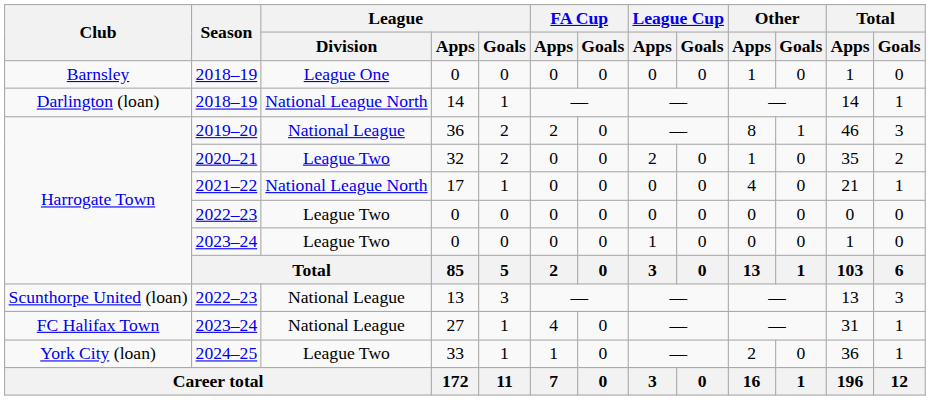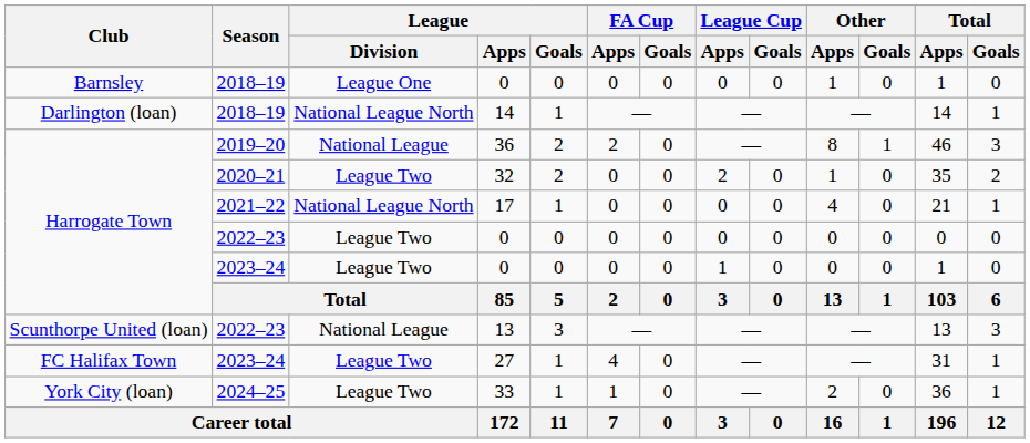27 | League / Division: National League -> League Two
